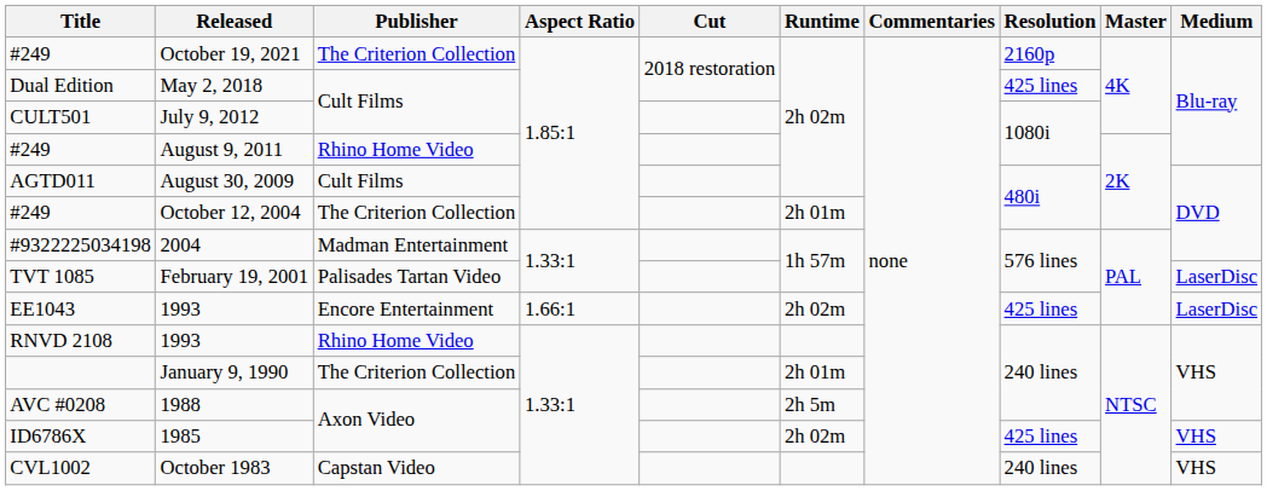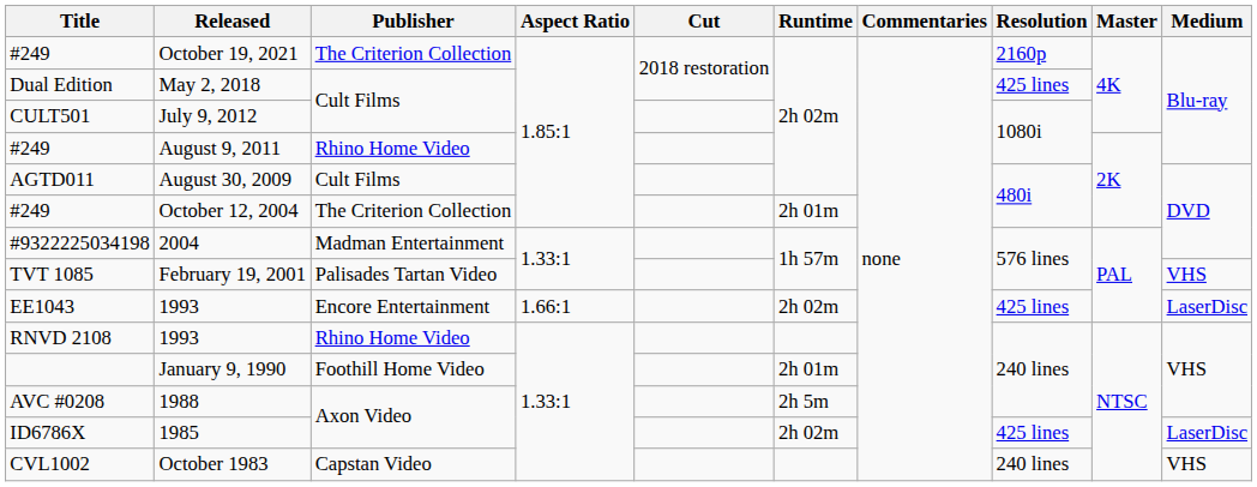February 19, 2001 | Medium: LaserDisc -> VHS
January 9, 1990 | Publisher: The Criterion Collection -> Foothill Home Video
1985 | Medium: VHS -> LaserDisc
